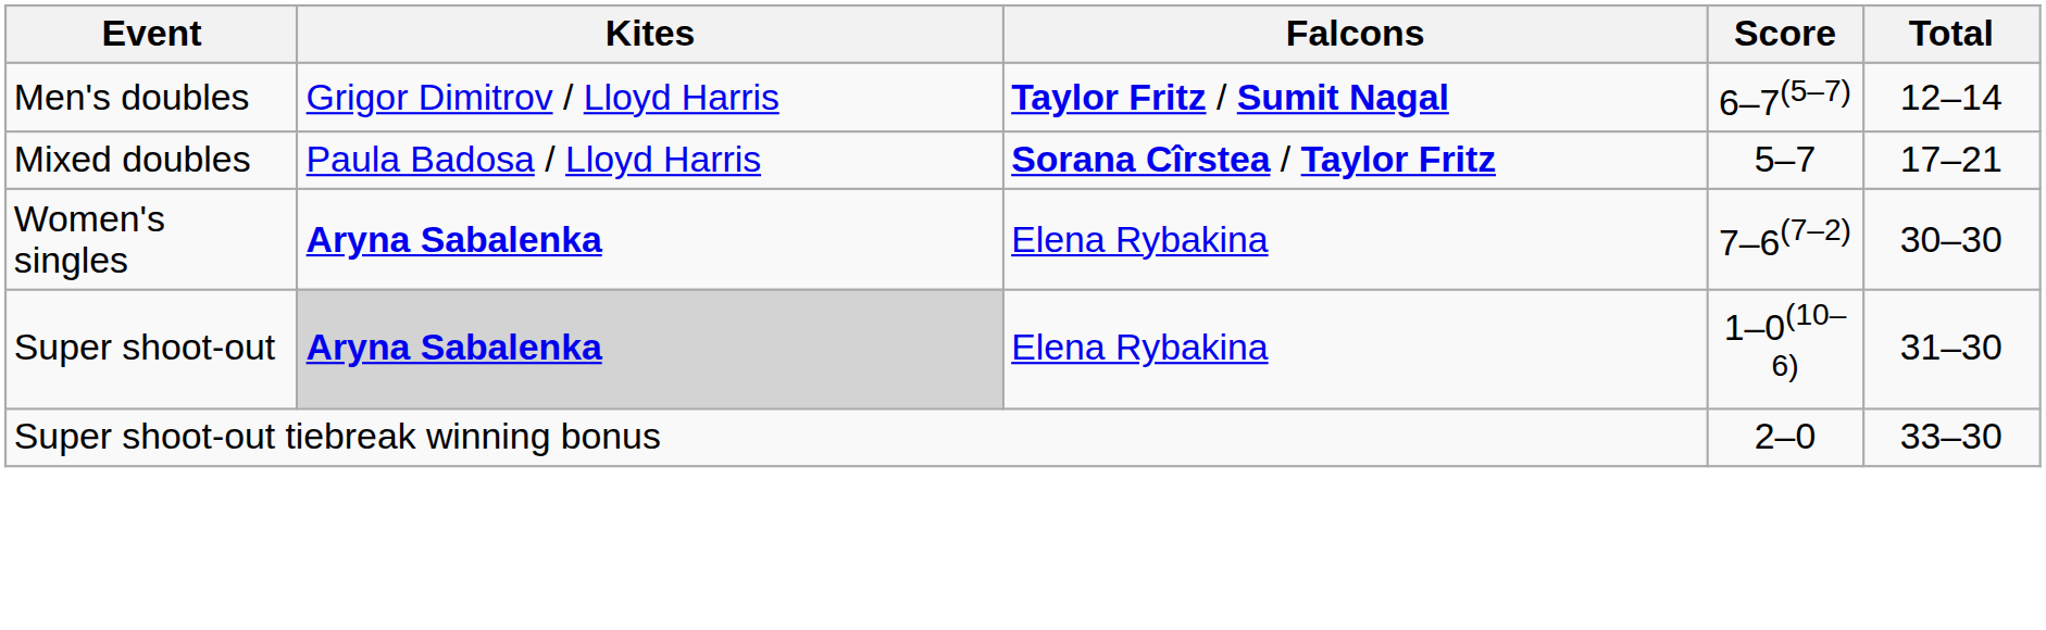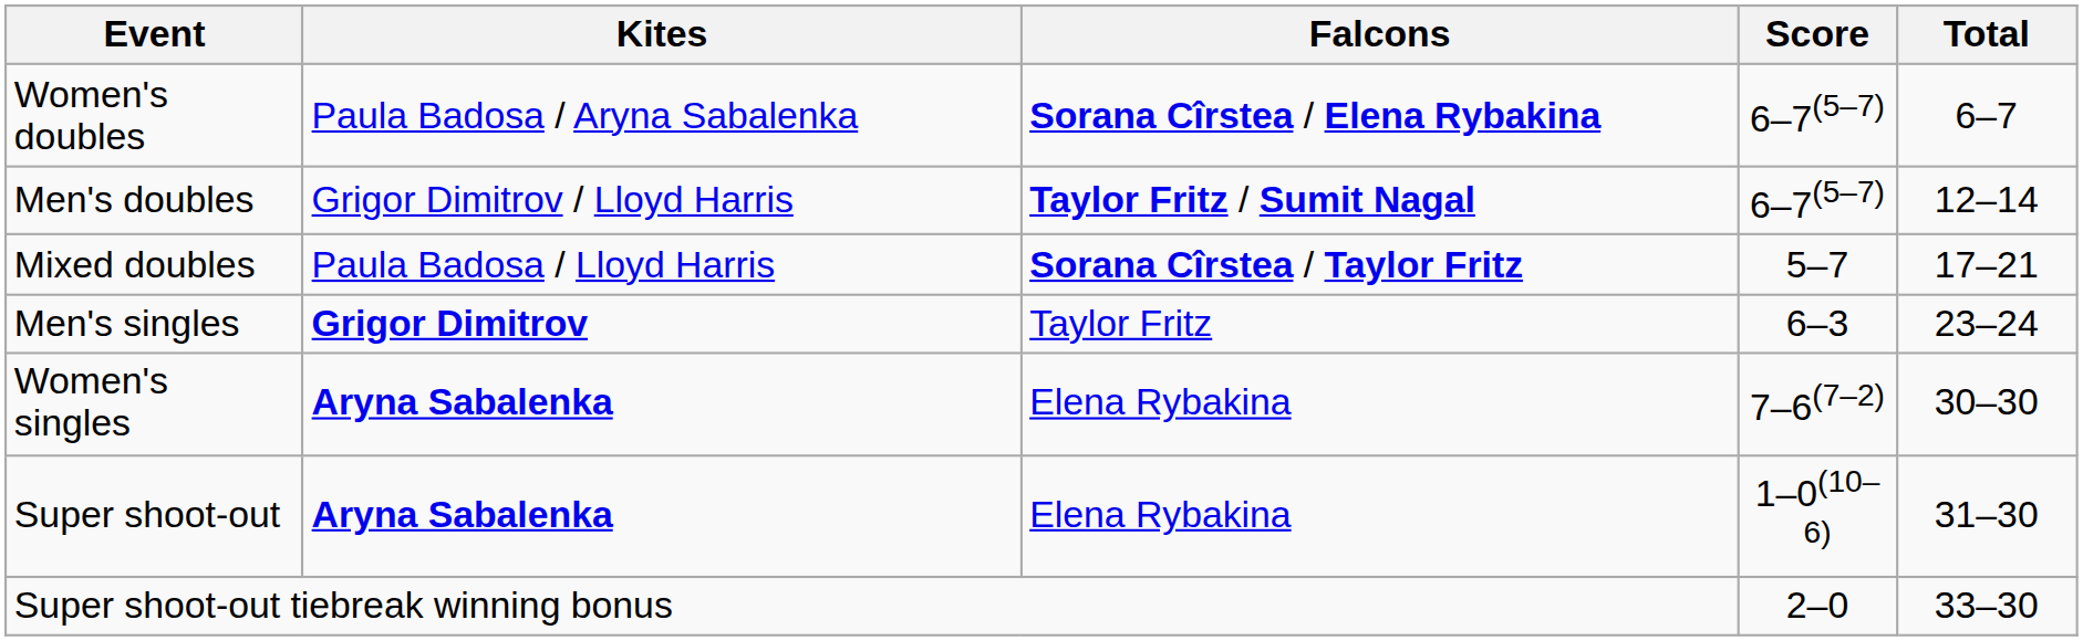+ row: Women's doubles | Paula Badosa / Aryna Sabalenka | Sorana Cîrstea / Elena Rybakina | 6–7(5–7) | 6–7
+ row: Men's singles | Grigor Dimitrov | Taylor Fritz | 6–3 | 23–24
Super shoot-out | Kites: lightgrey background -> no background
